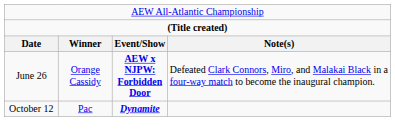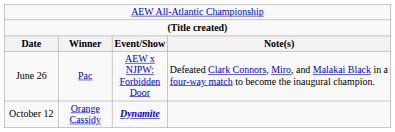June 26 | column 2: Orange Cassidy -> Pac
June 26 | column 3: bold -> normal
October 12 | column 2: Pac -> Orange Cassidy
